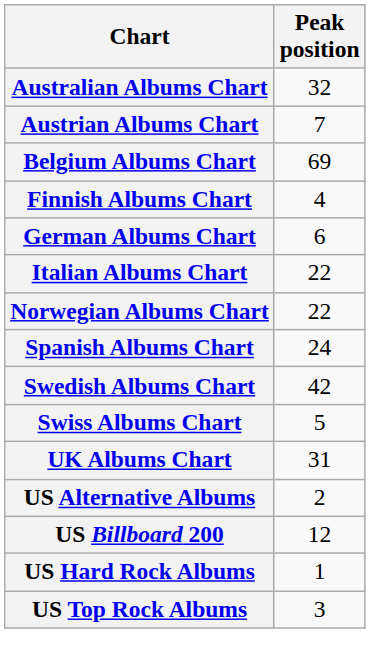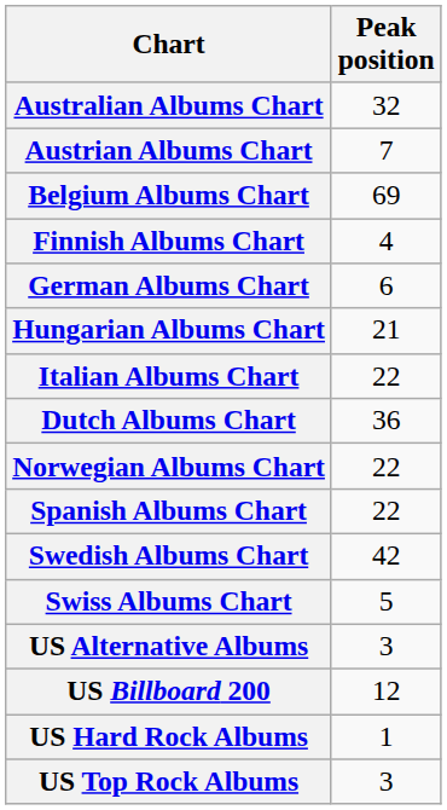+ row: Hungarian Albums Chart | 21
+ row: Dutch Albums Chart | 36
Spanish Albums Chart | Peak position: 24 -> 22
- row: UK Albums Chart | 31
US Alternative Albums | Peak position: 2 -> 3
